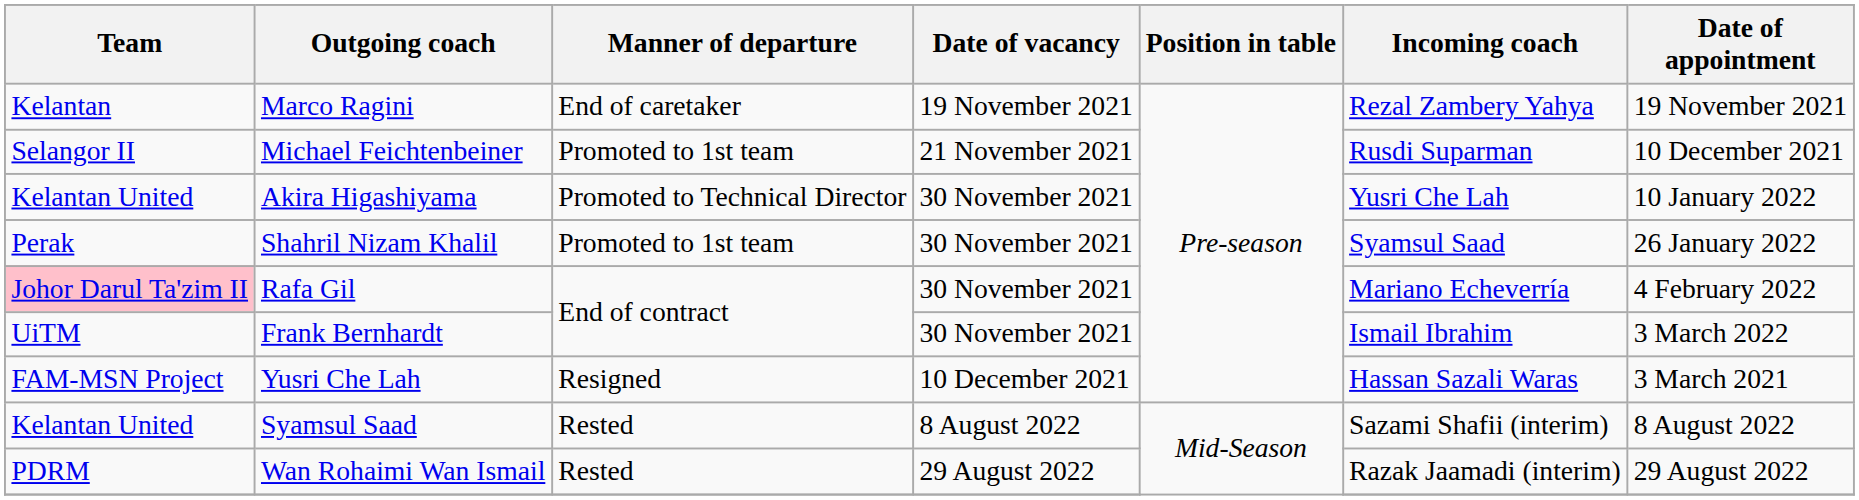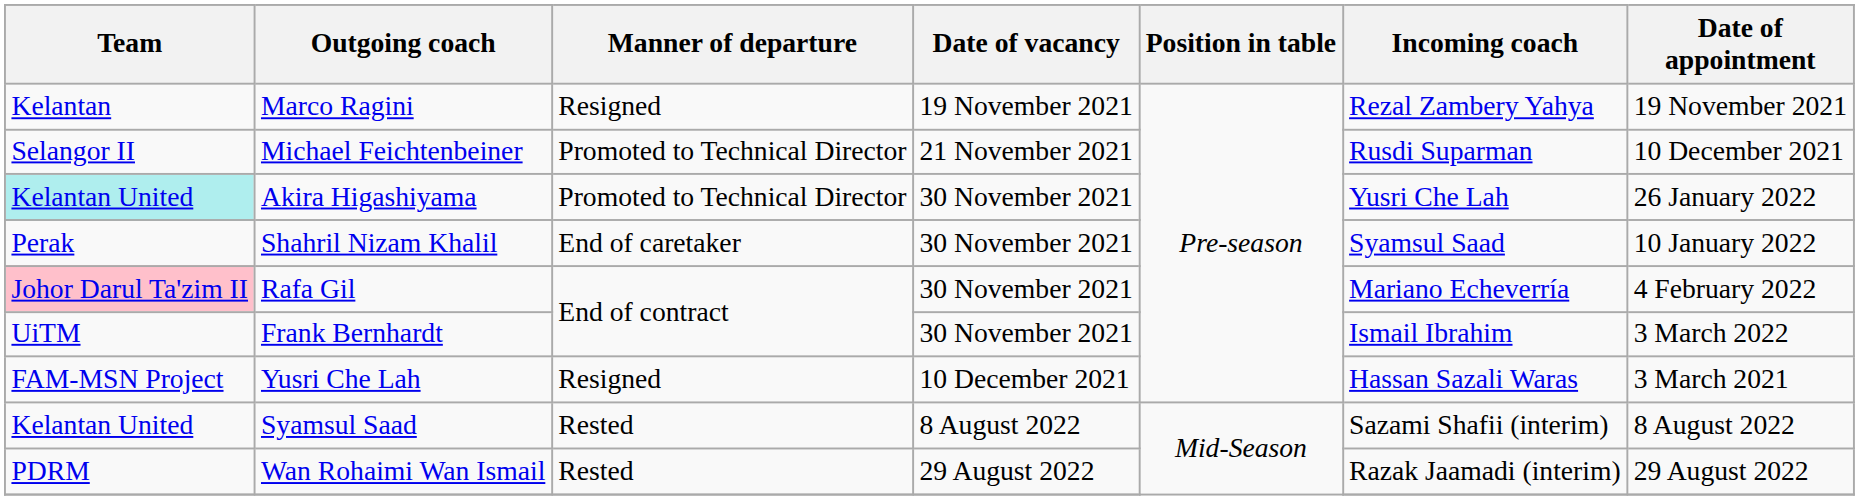Marco Ragini | Manner of departure: End of caretaker -> Resigned
Michael Feichtenbeiner | Manner of departure: Promoted to 1st team -> Promoted to Technical Director
Akira Higashiyama | Team: no background -> paleturquoise background
Akira Higashiyama | Date of appointment: 10 January 2022 -> 26 January 2022
Shahril Nizam Khalil | Manner of departure: Promoted to 1st team -> End of caretaker
Shahril Nizam Khalil | Date of appointment: 26 January 2022 -> 10 January 2022
